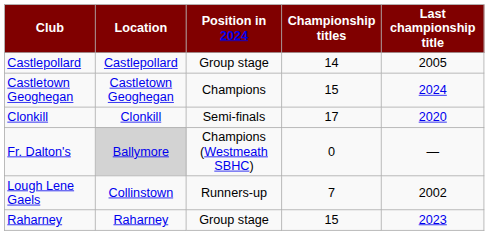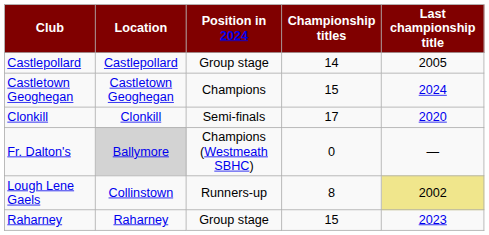Lough Lene Gaels | Championship titles: 7 -> 8
Lough Lene Gaels | Last championship title: no background -> khaki background
